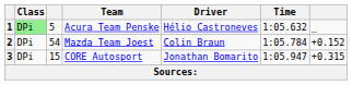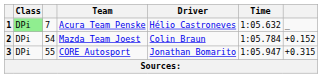1 | column 3: 5 -> 7
3 | column 3: 15 -> 55
